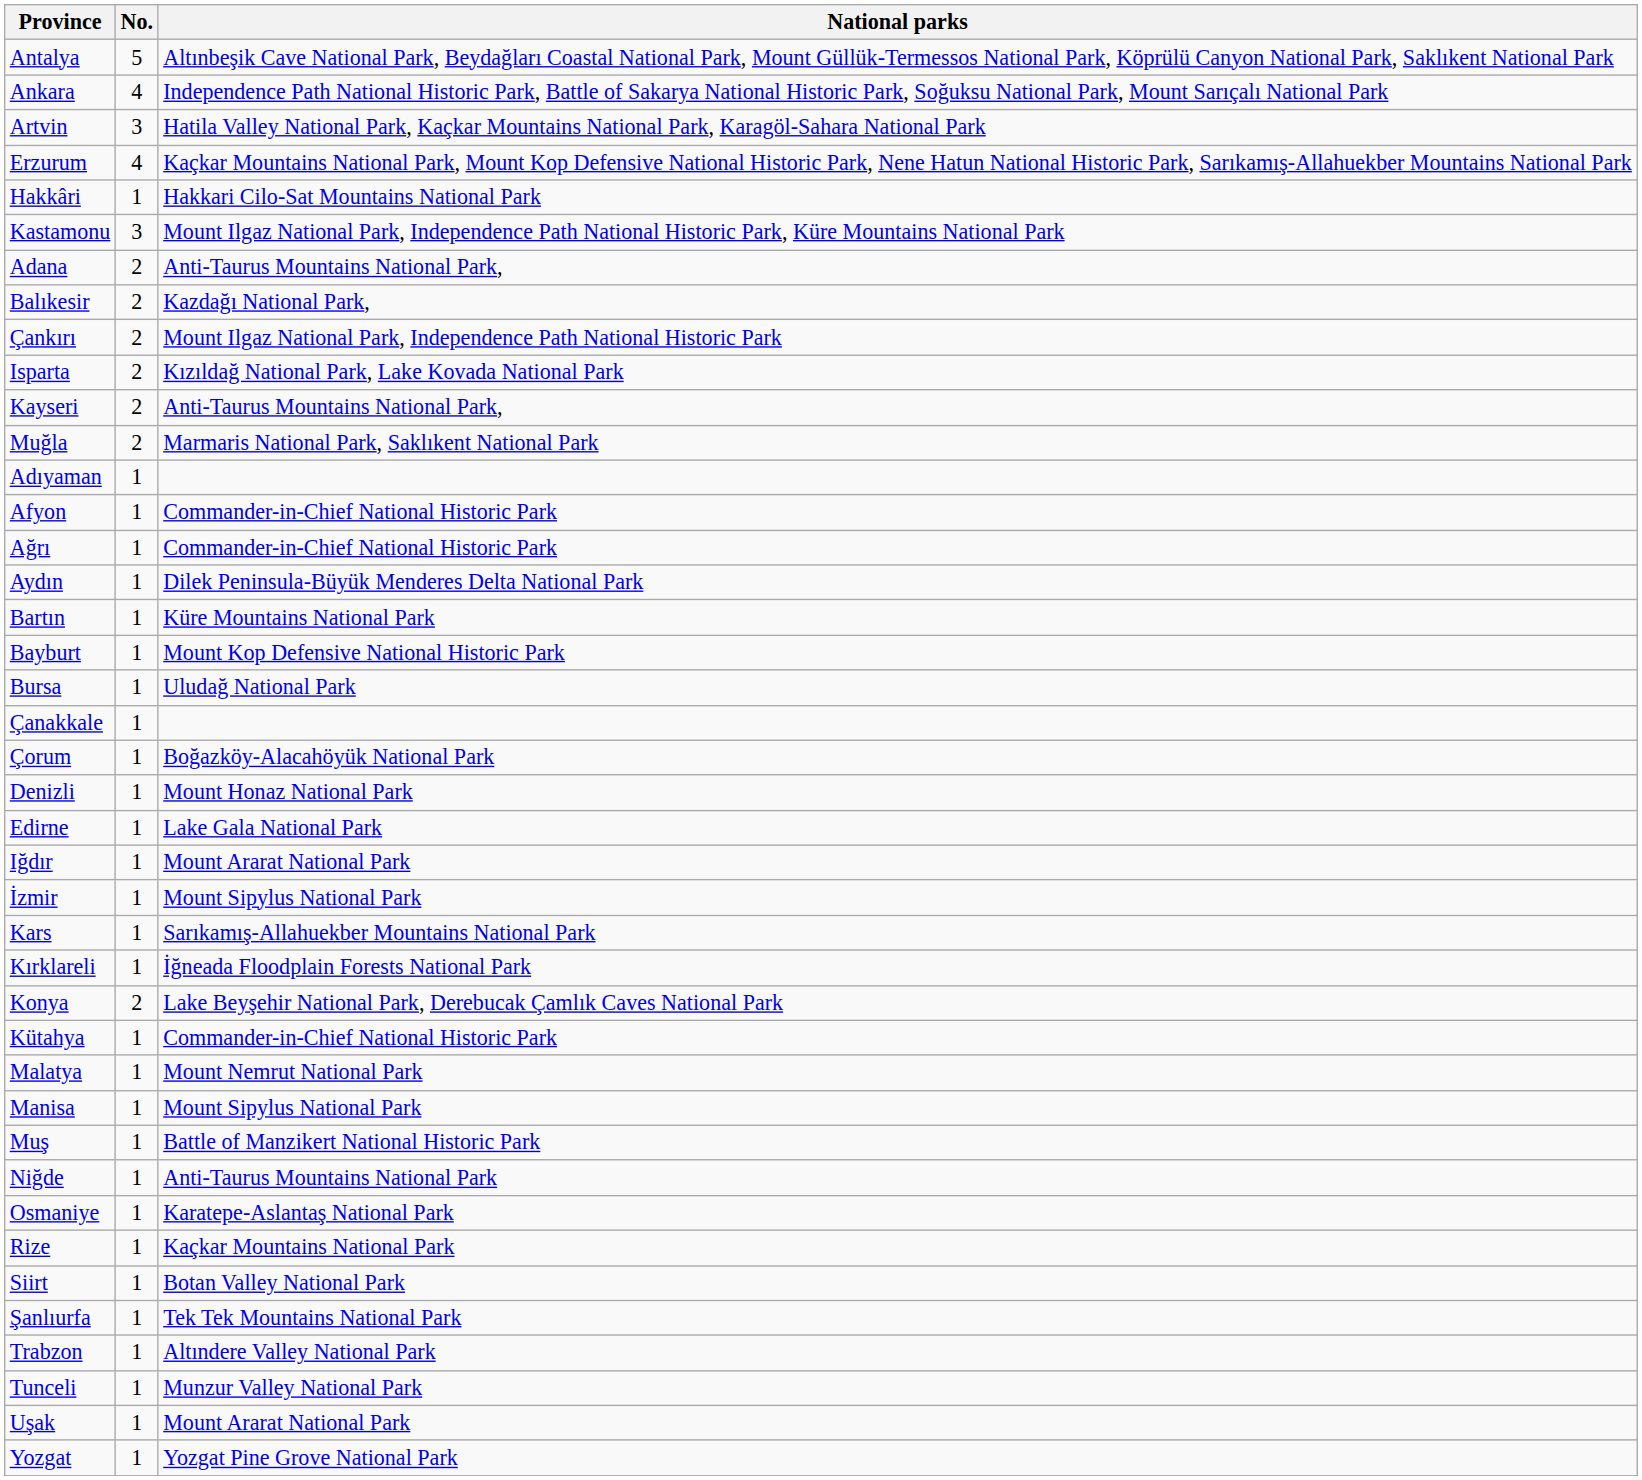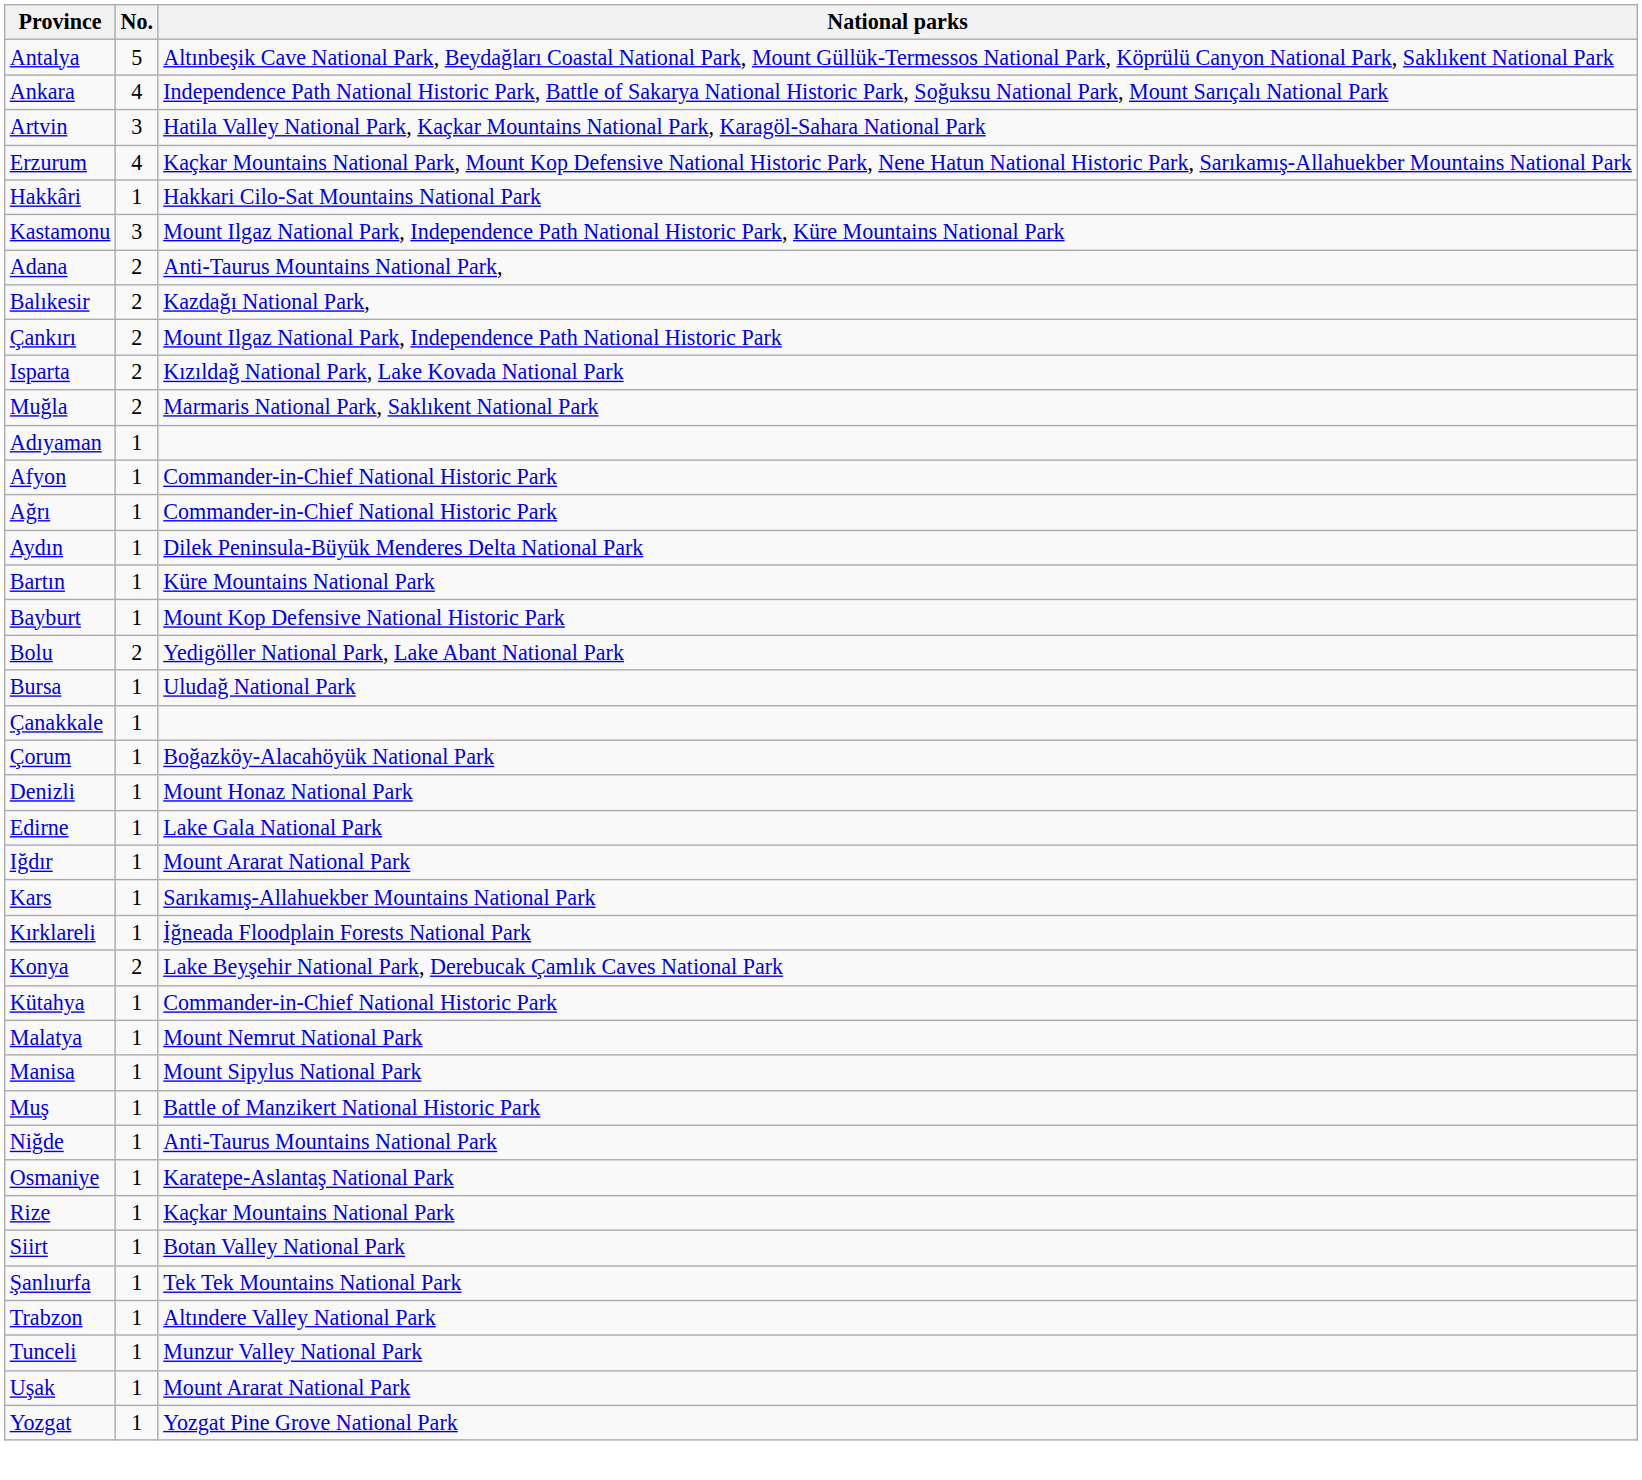- row: Kayseri | 2 | Anti-Taurus Mountains National Park,
+ row: Bolu | 2 | Yedigöller National Park, Lake Abant National Park
- row: İzmir | 1 | Mount Sipylus National Park
